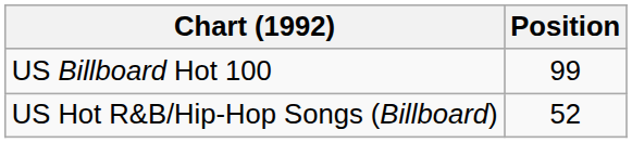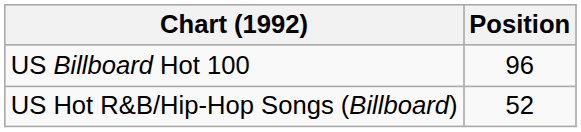US Billboard Hot 100 | Position: 99 -> 96
